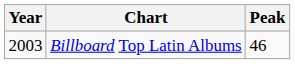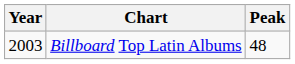Billboard Top Latin Albums | Peak: 46 -> 48
